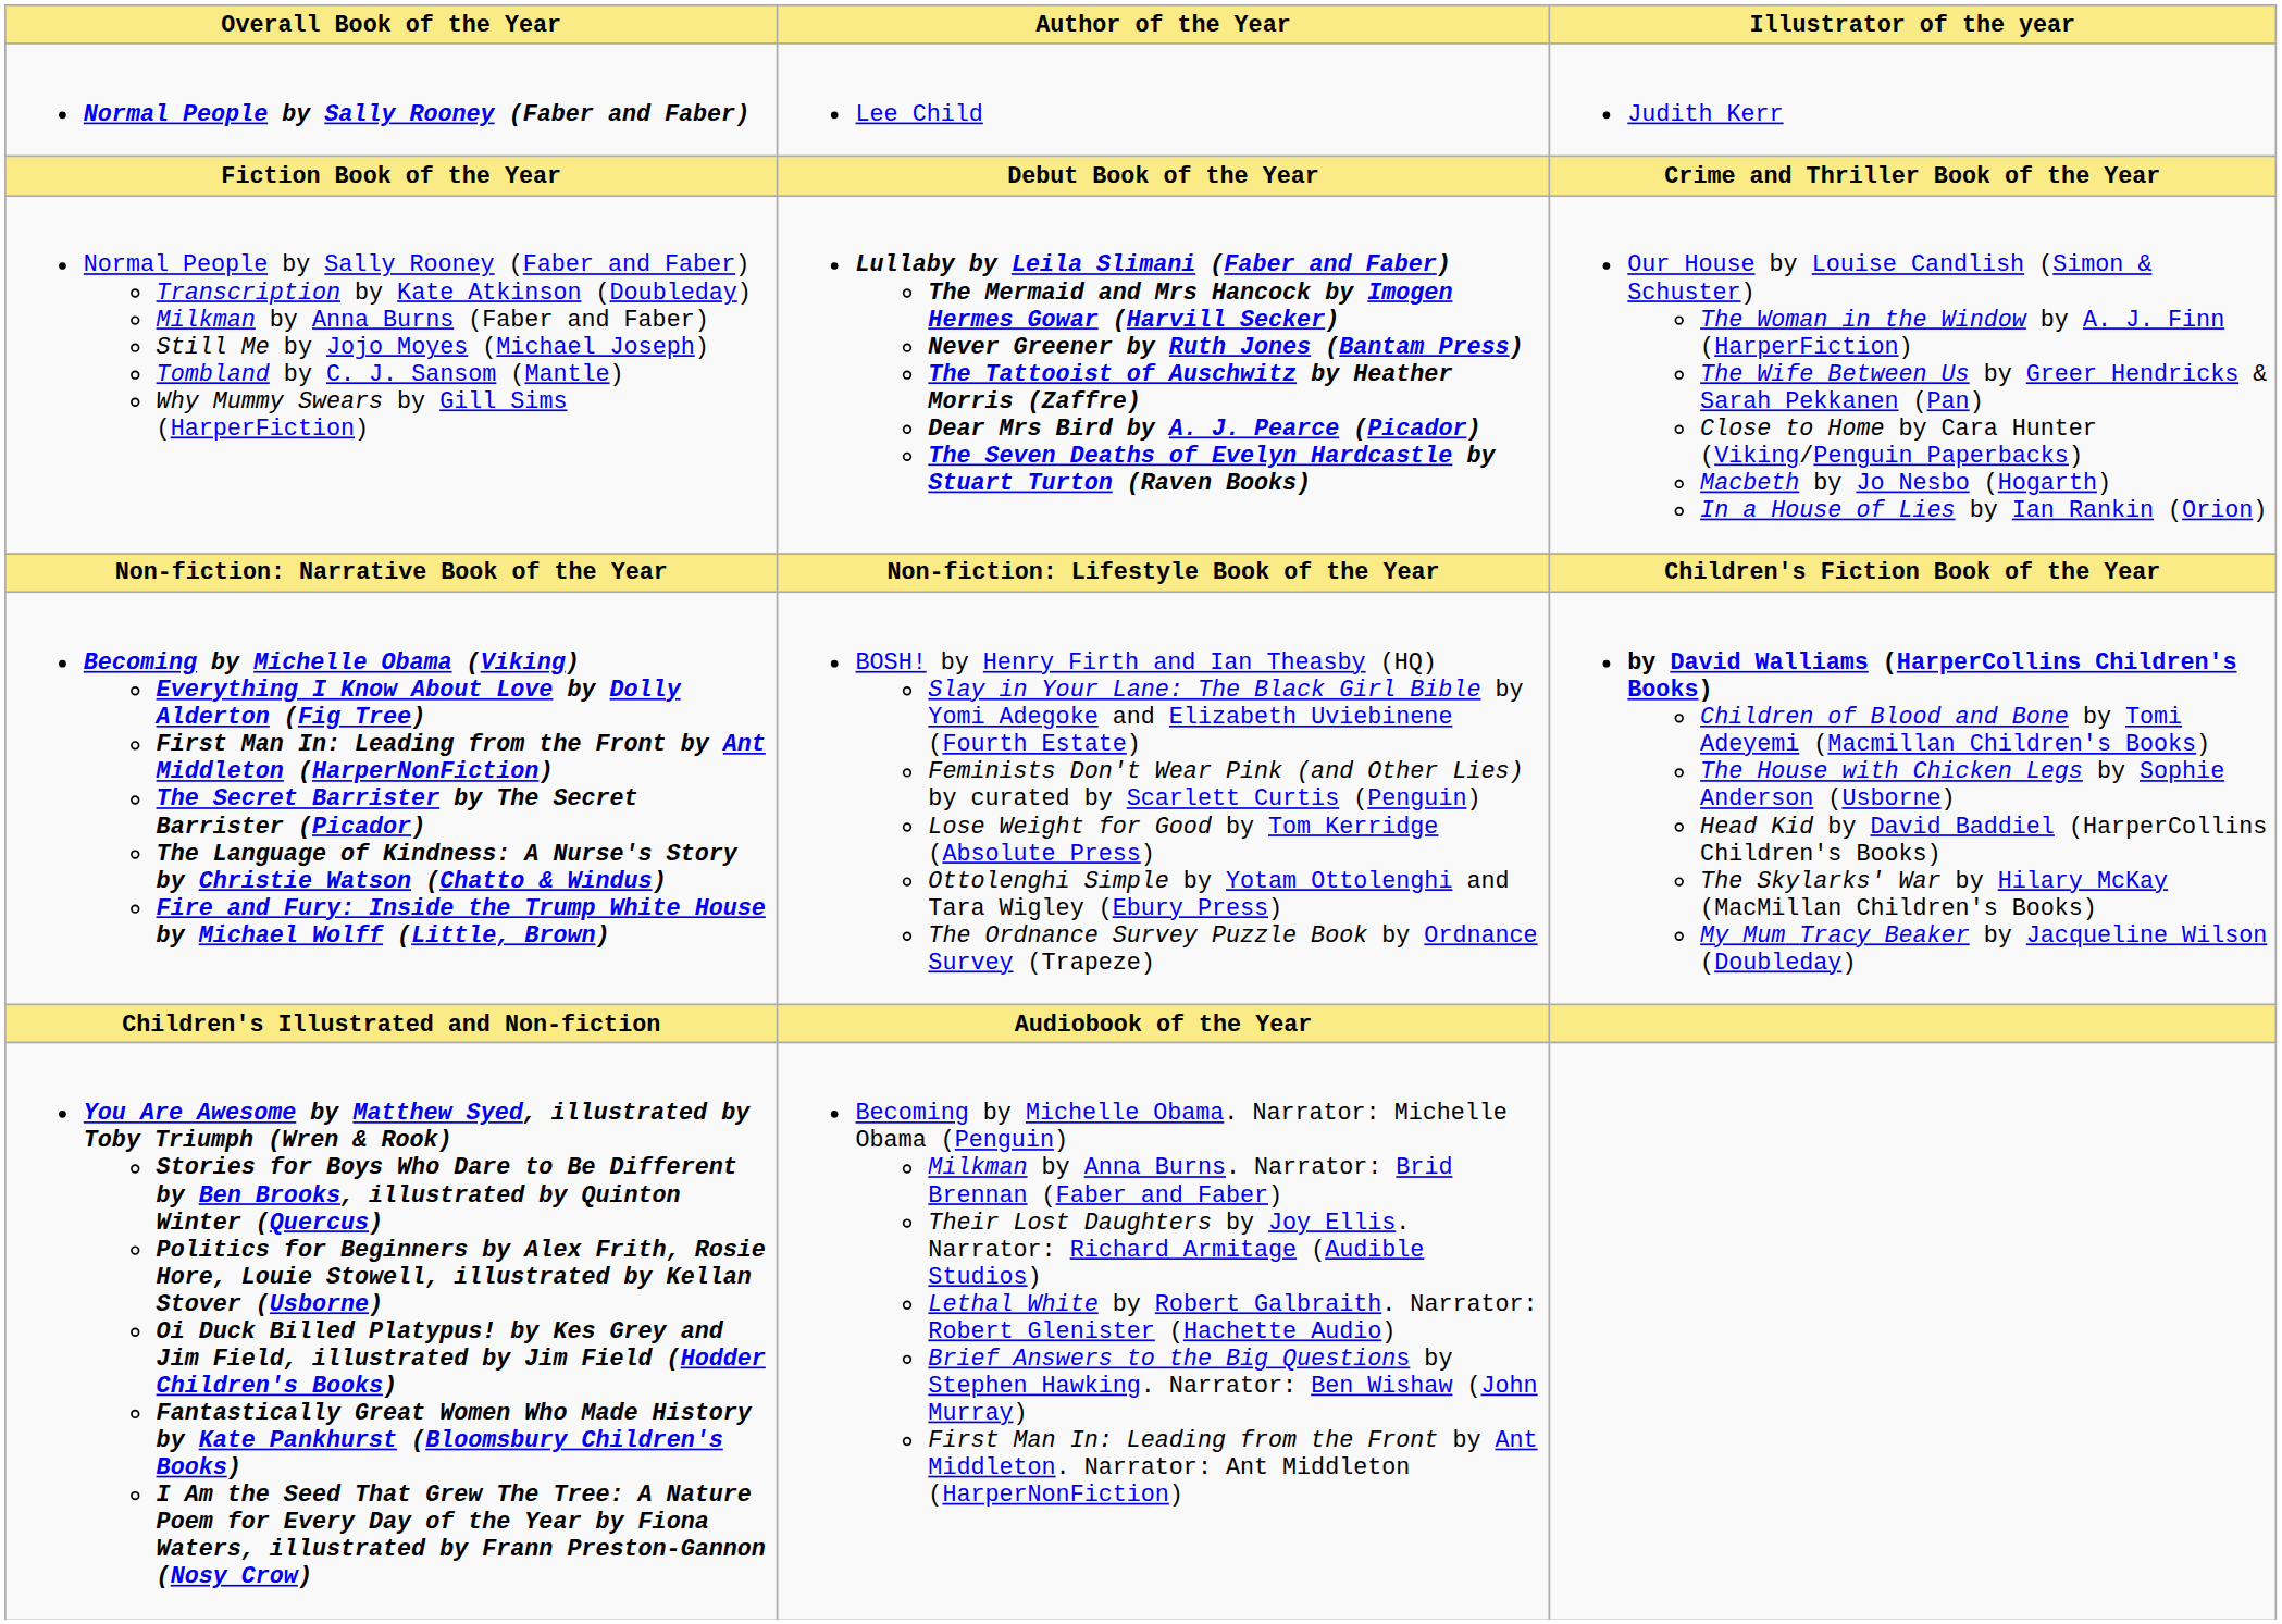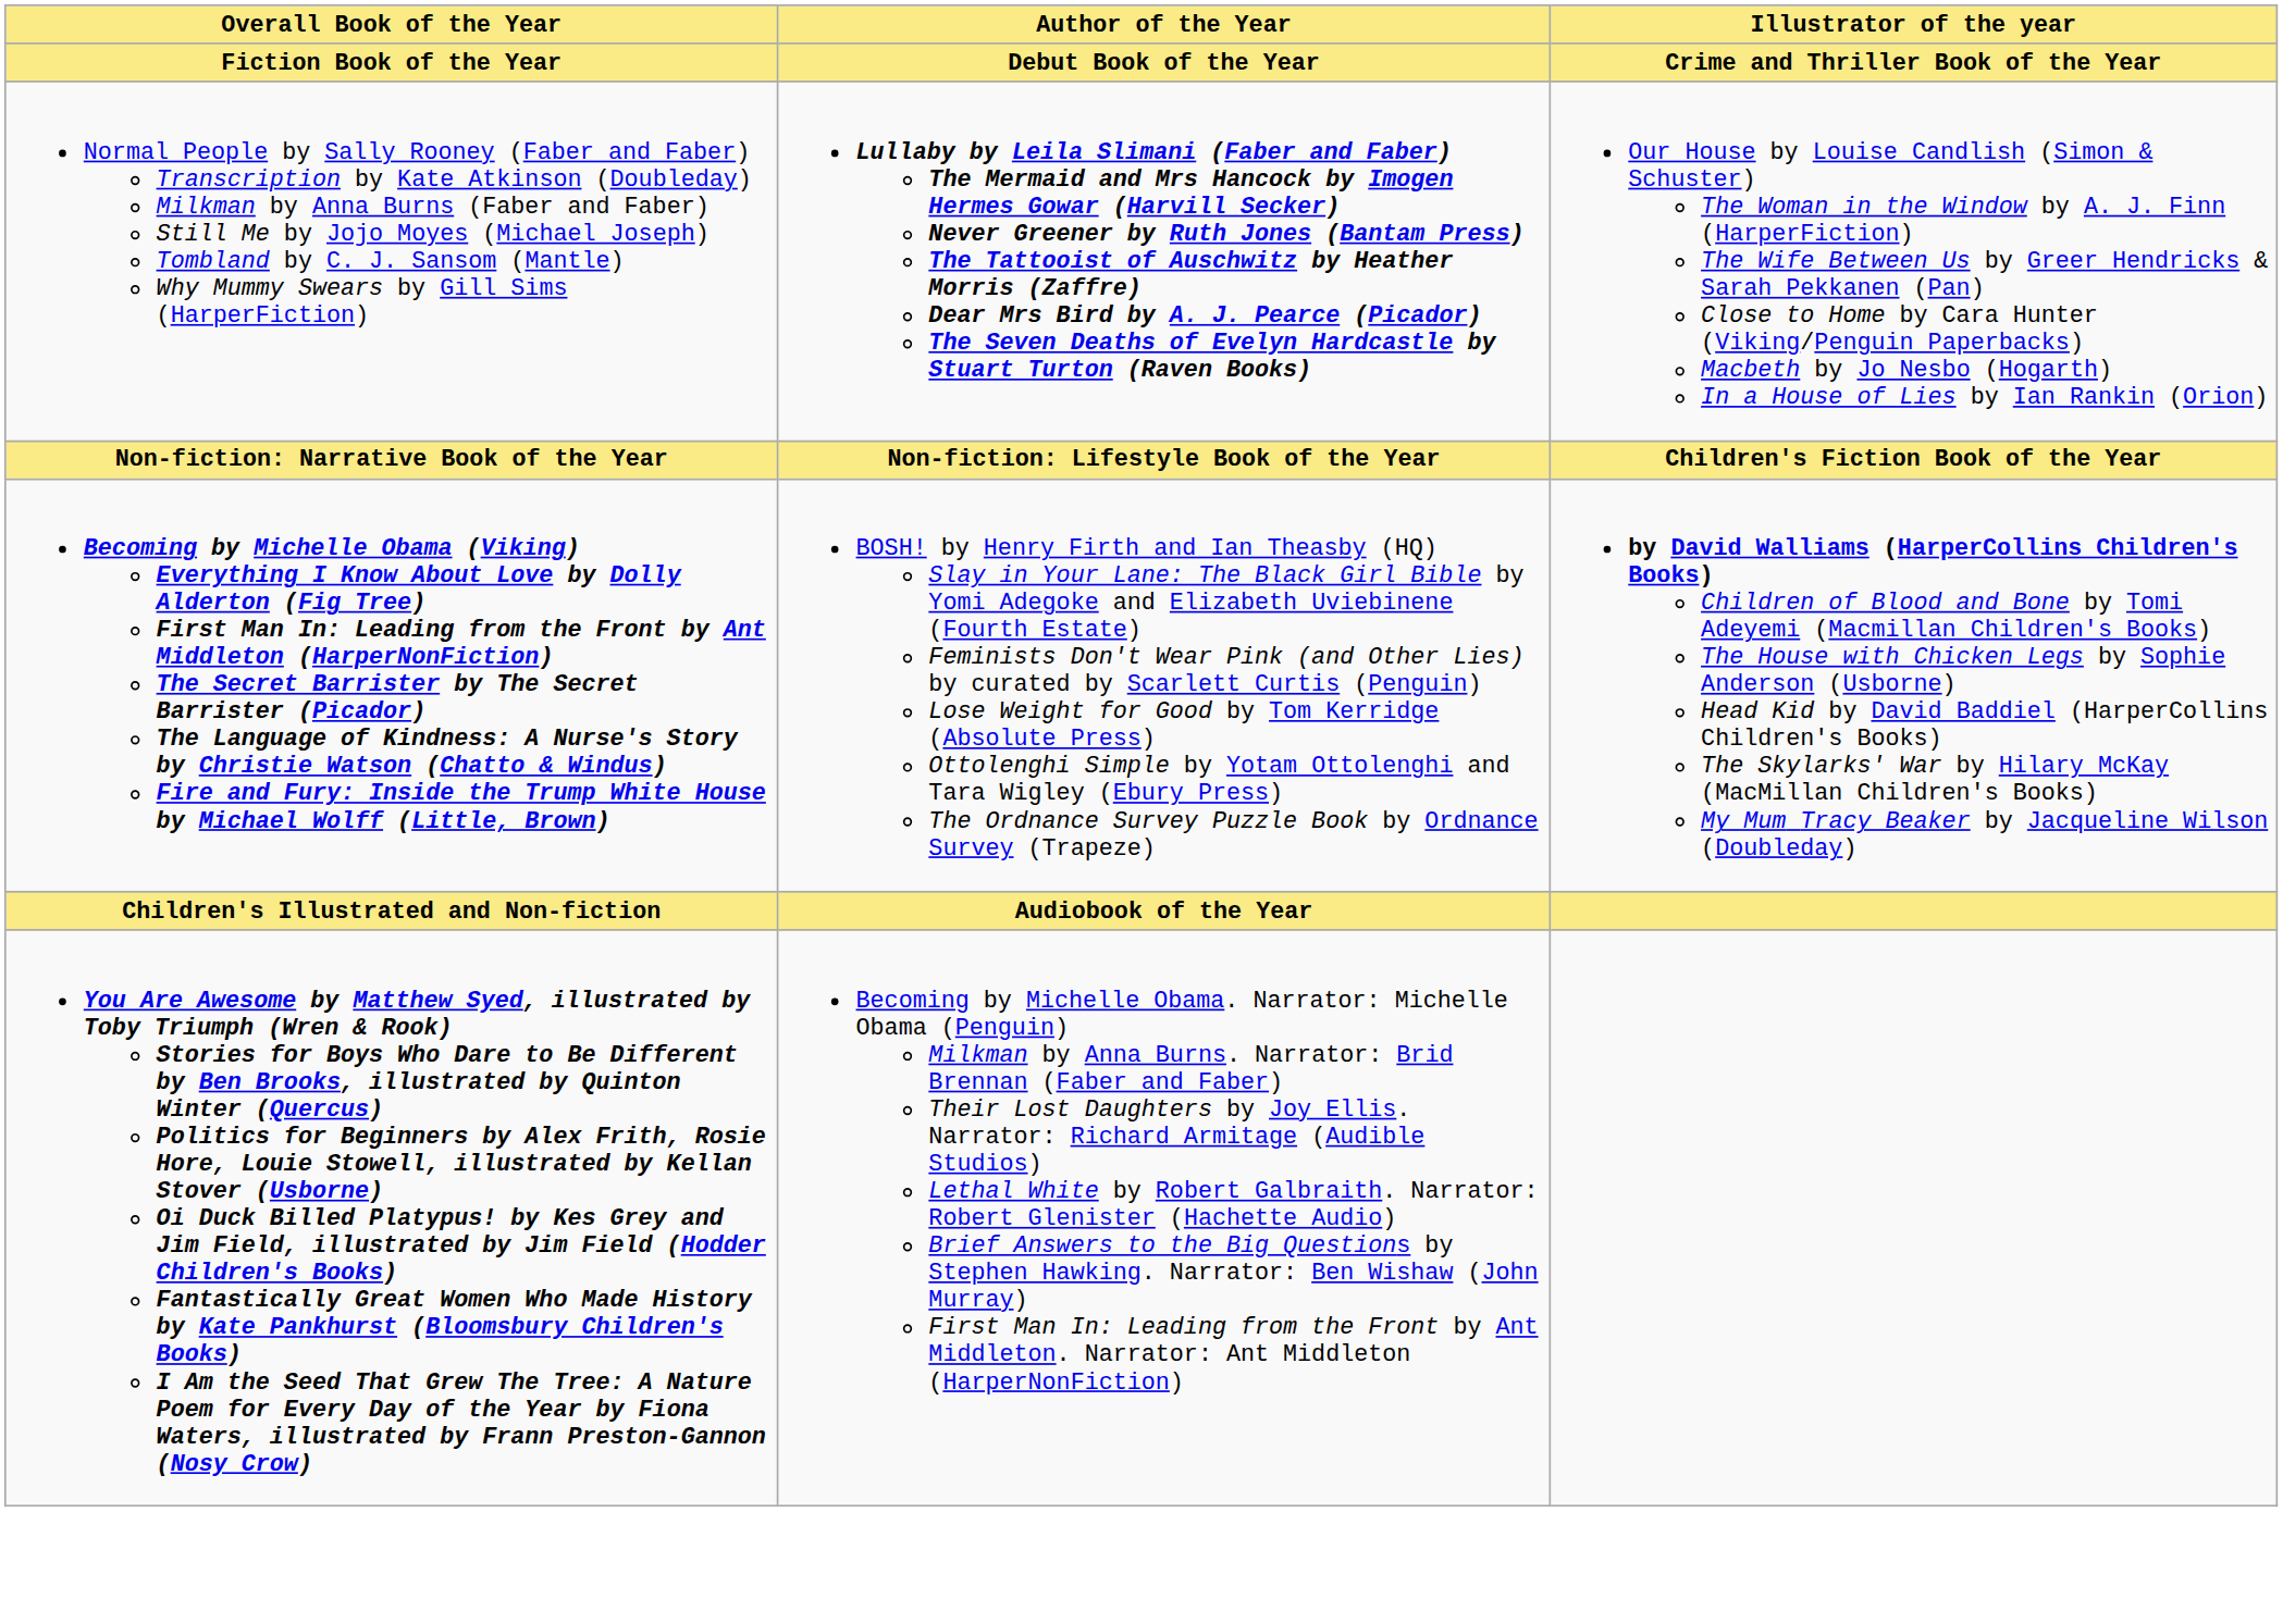- row: Normal People by Sally Rooney (Faber and Faber) | Lee Child | Judith Kerr
